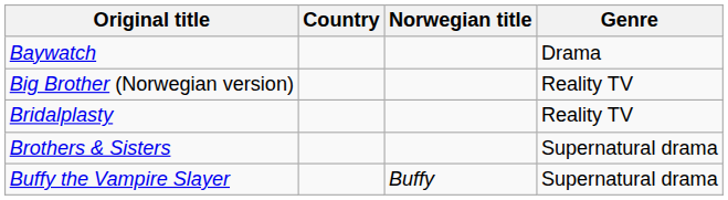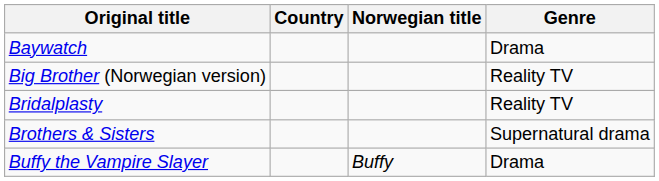Buffy the Vampire Slayer | Genre: Supernatural drama -> Drama
